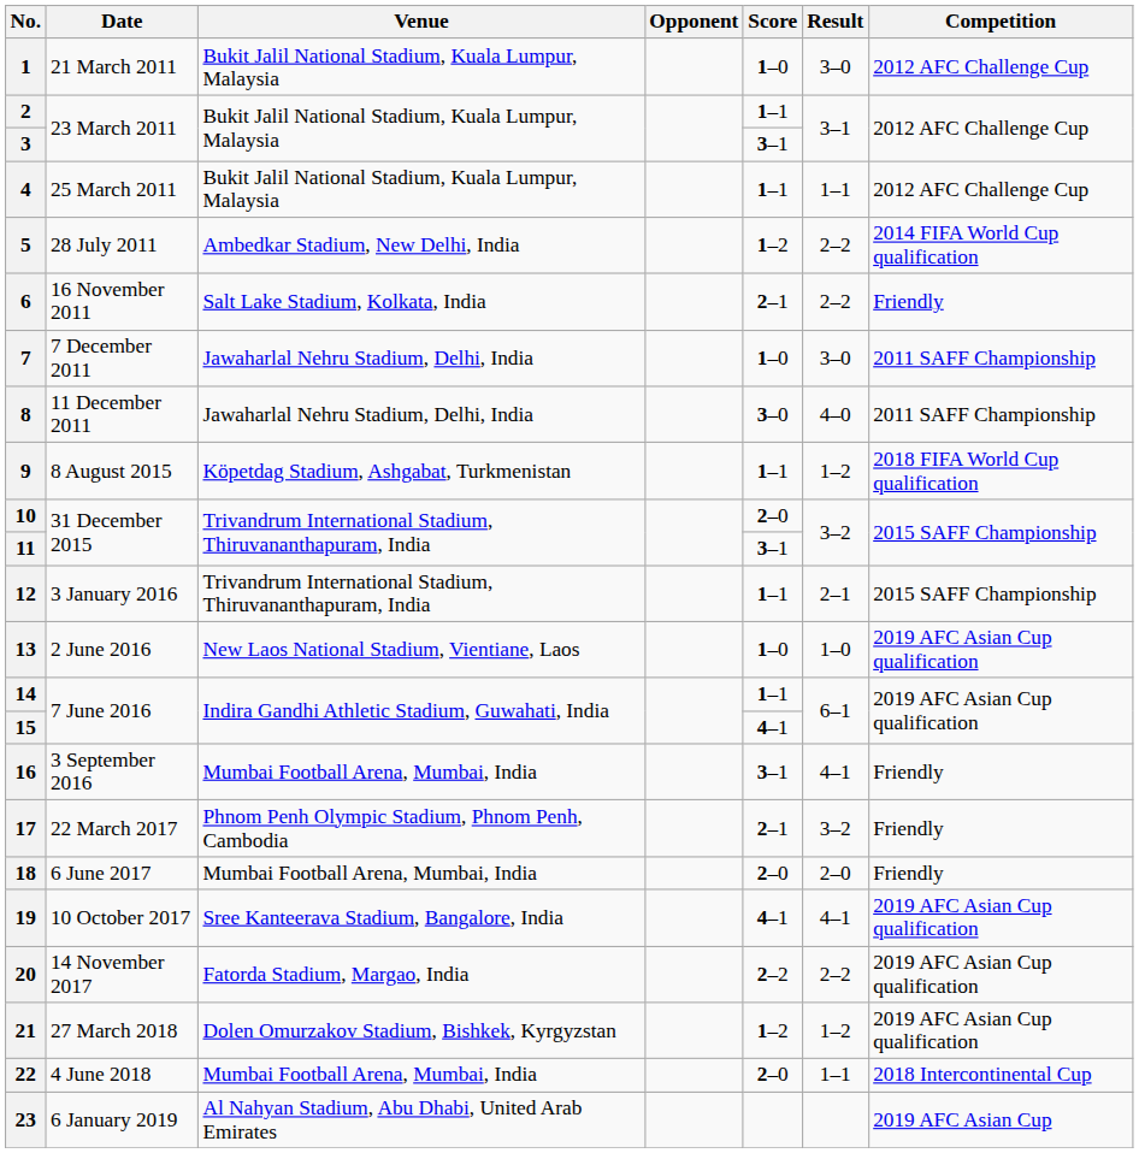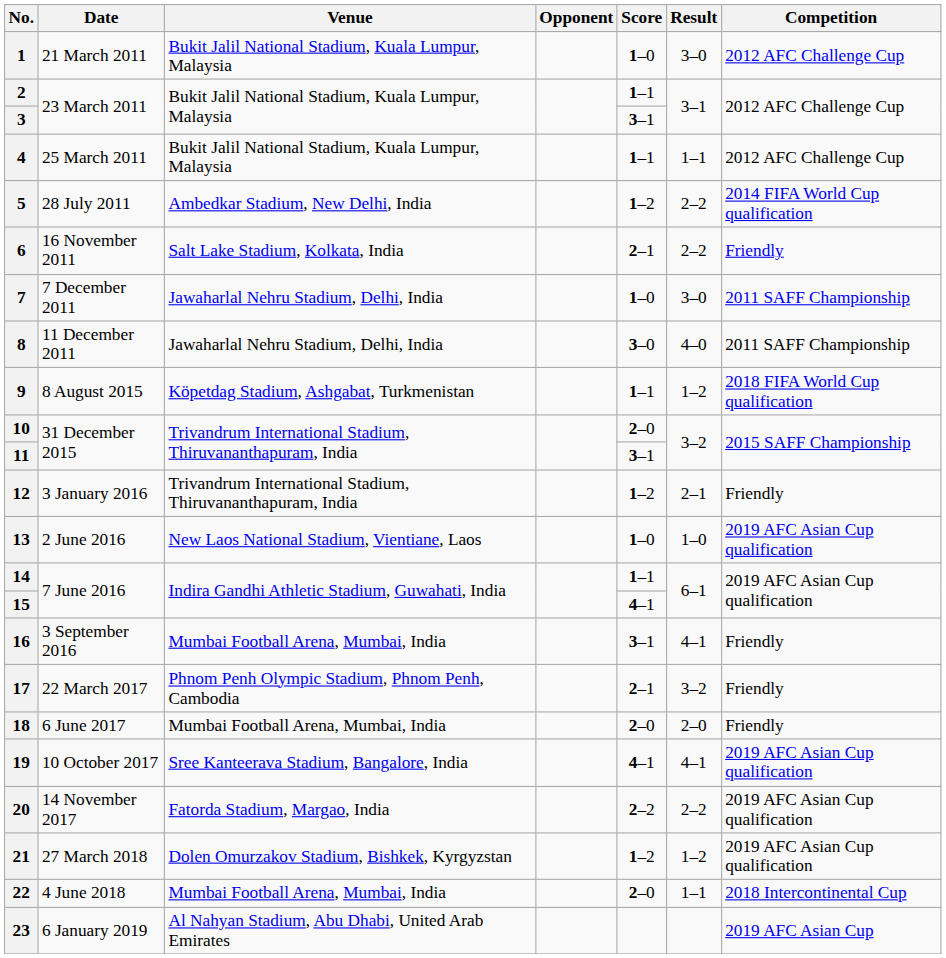12 | Score: 1–1 -> 1–2
12 | Competition: 2015 SAFF Championship -> Friendly
